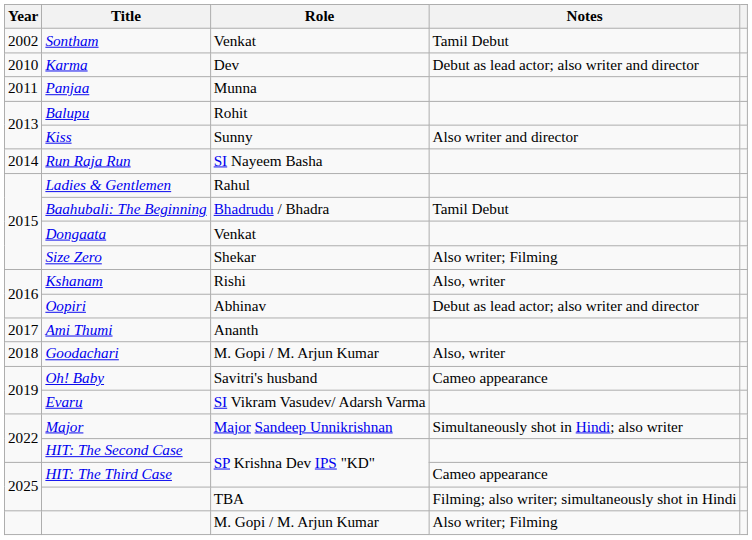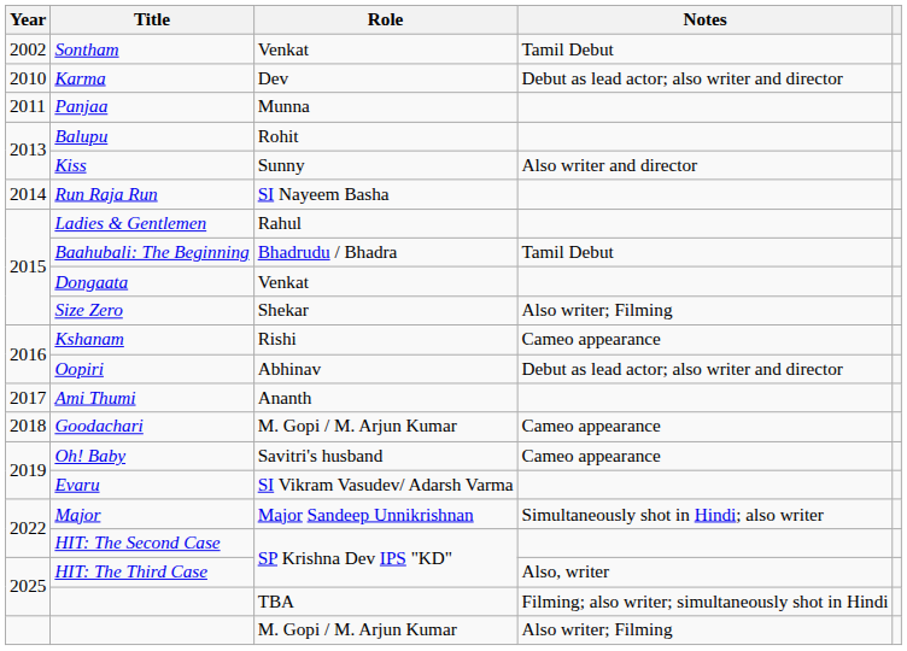Kshanam | Notes: Also, writer -> Cameo appearance
Goodachari | Notes: Also, writer -> Cameo appearance
HIT: The Third Case | Notes: Cameo appearance -> Also, writer
